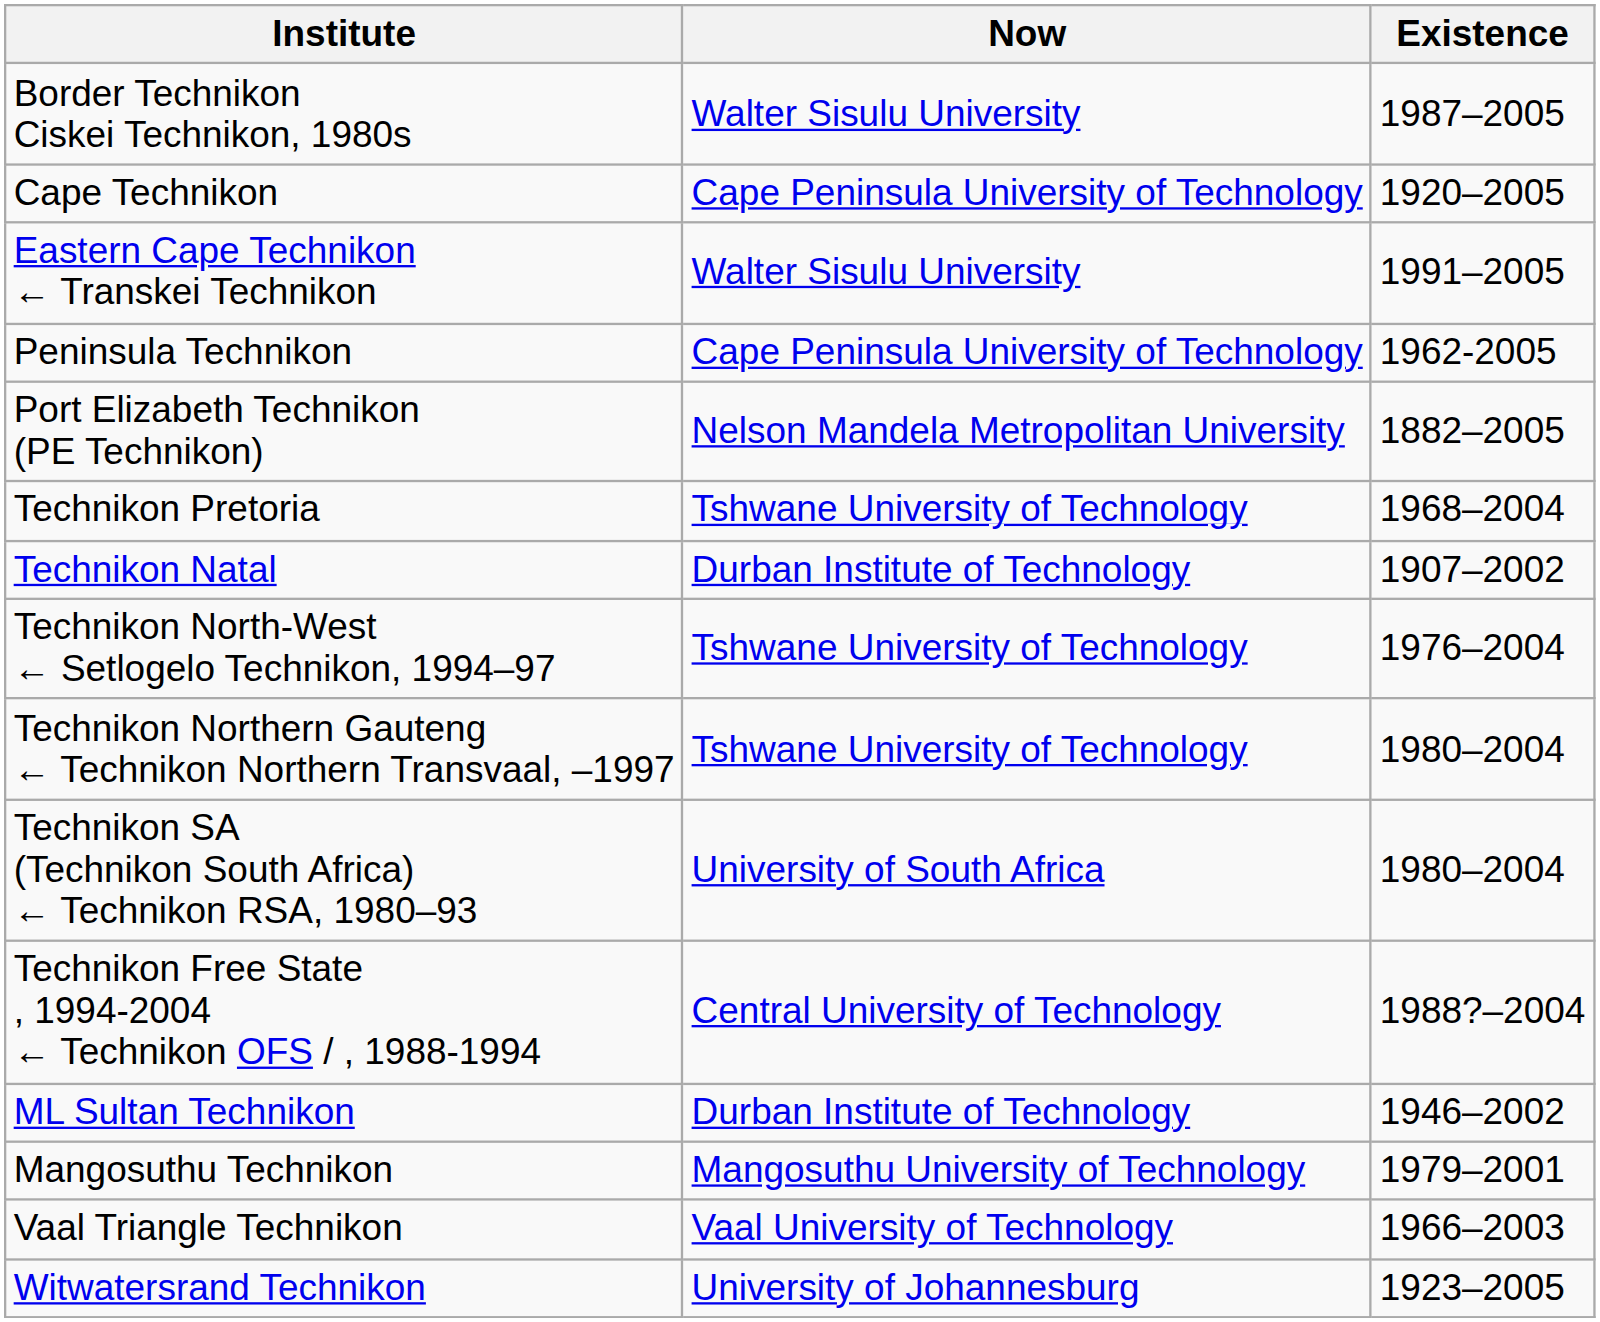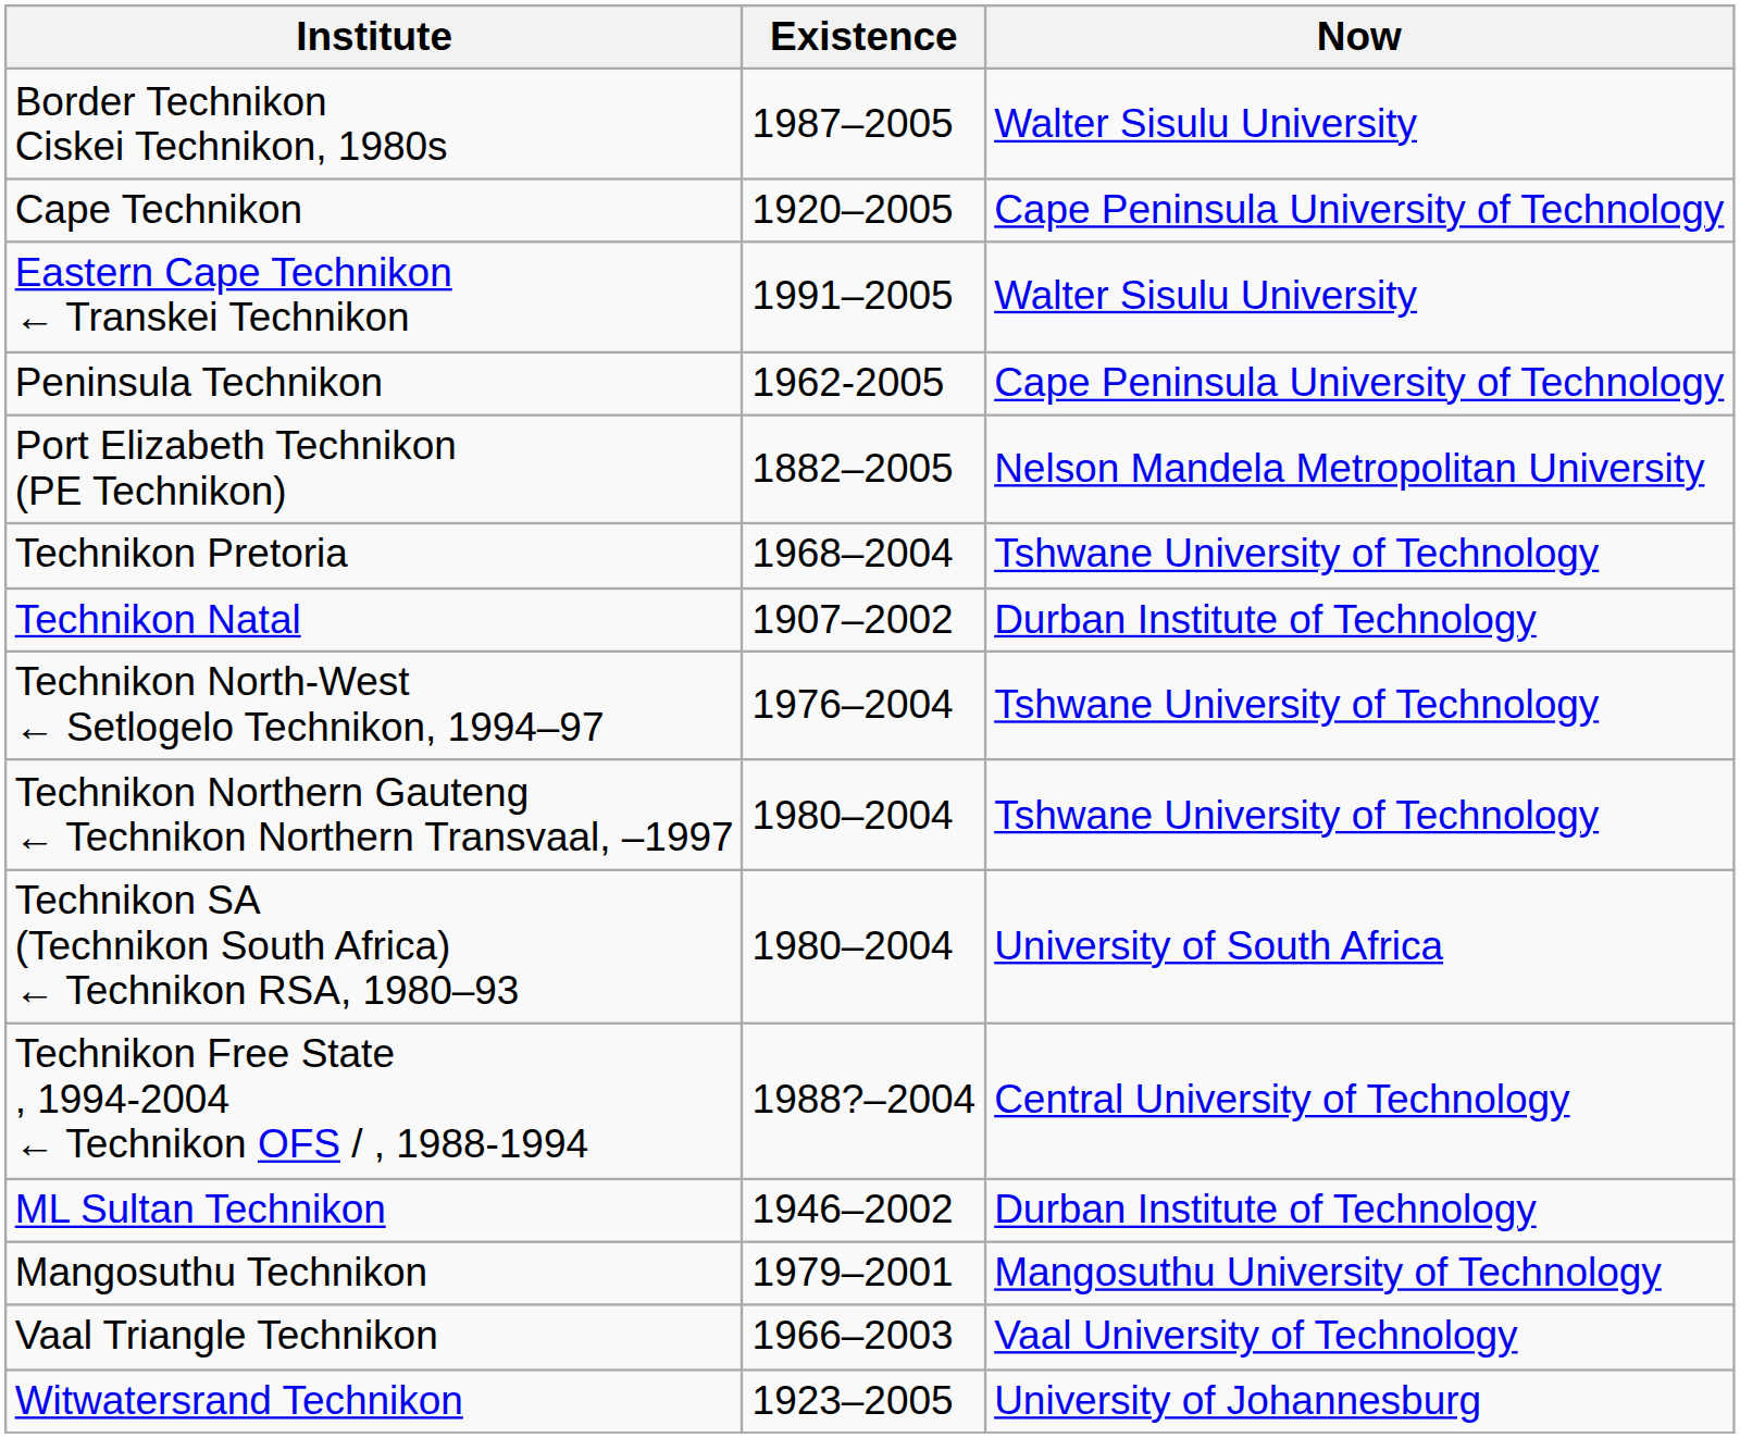columns swapped: Existence <-> Now
